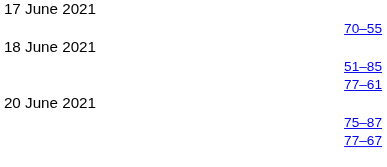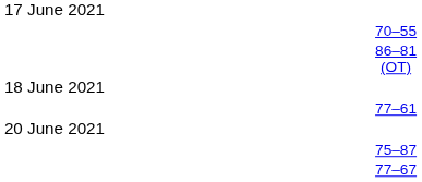+ row: 86–81 (OT)
- row: 51–85
